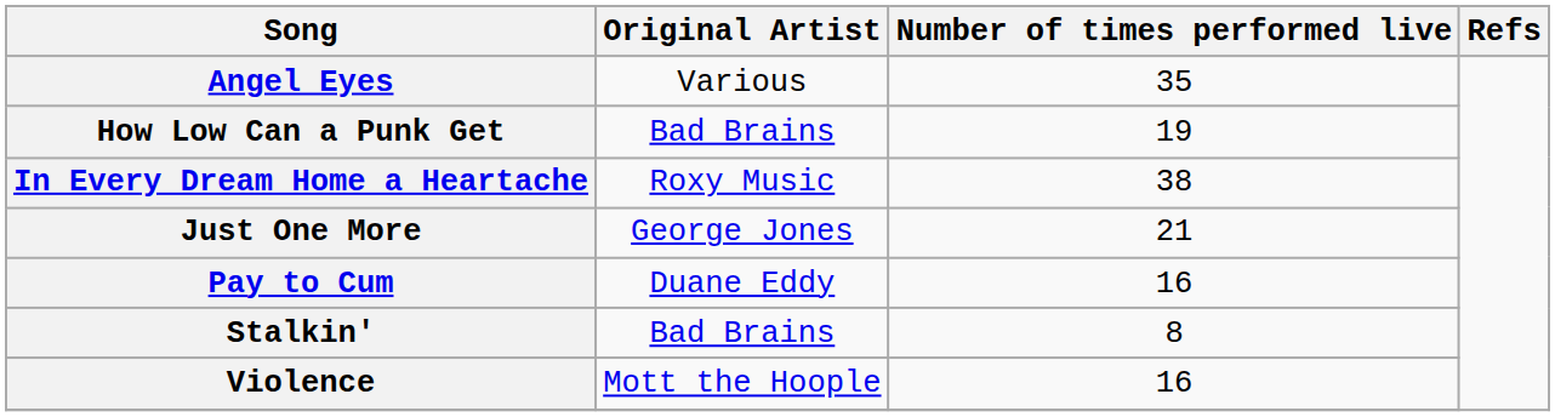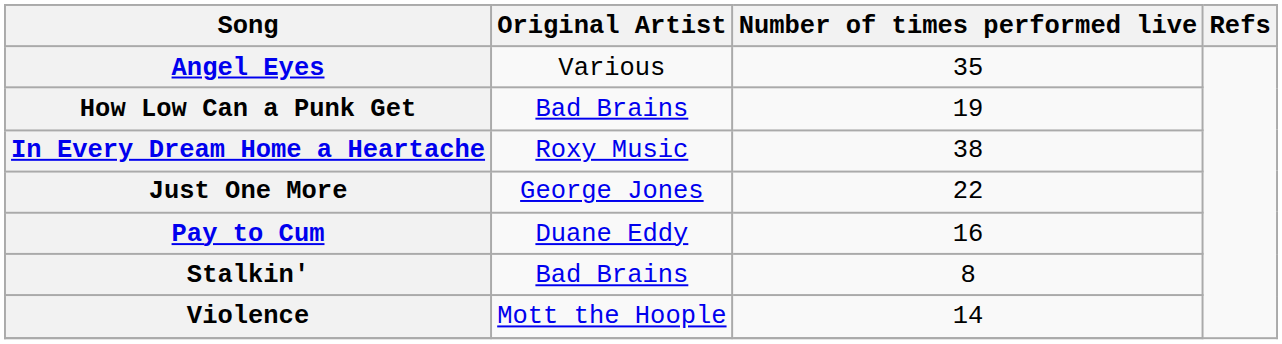Just One More | Number of times performed live: 21 -> 22
Violence | Number of times performed live: 16 -> 14
